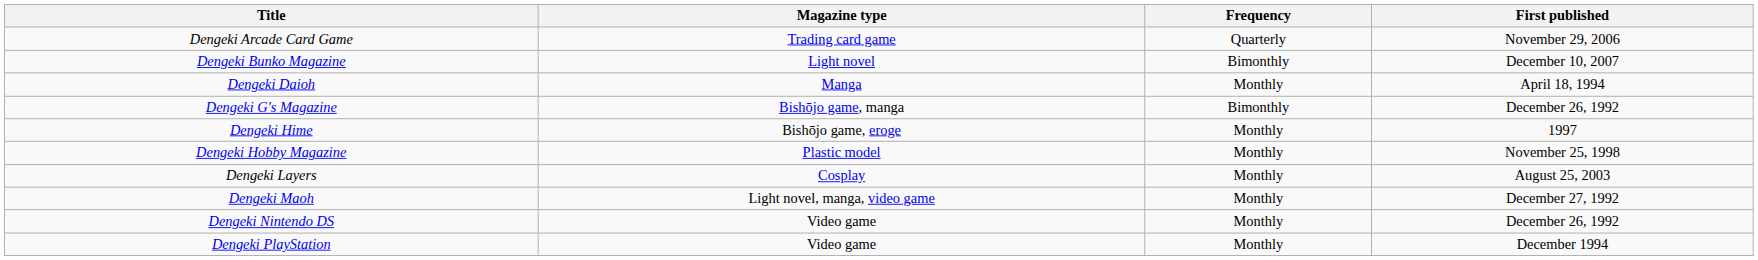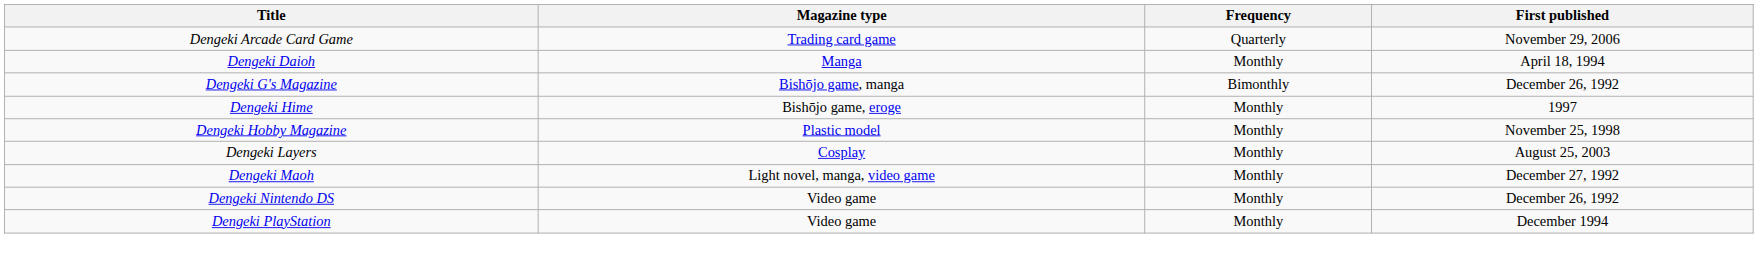- row: Dengeki Bunko Magazine | Light novel | Bimonthly | December 10, 2007
